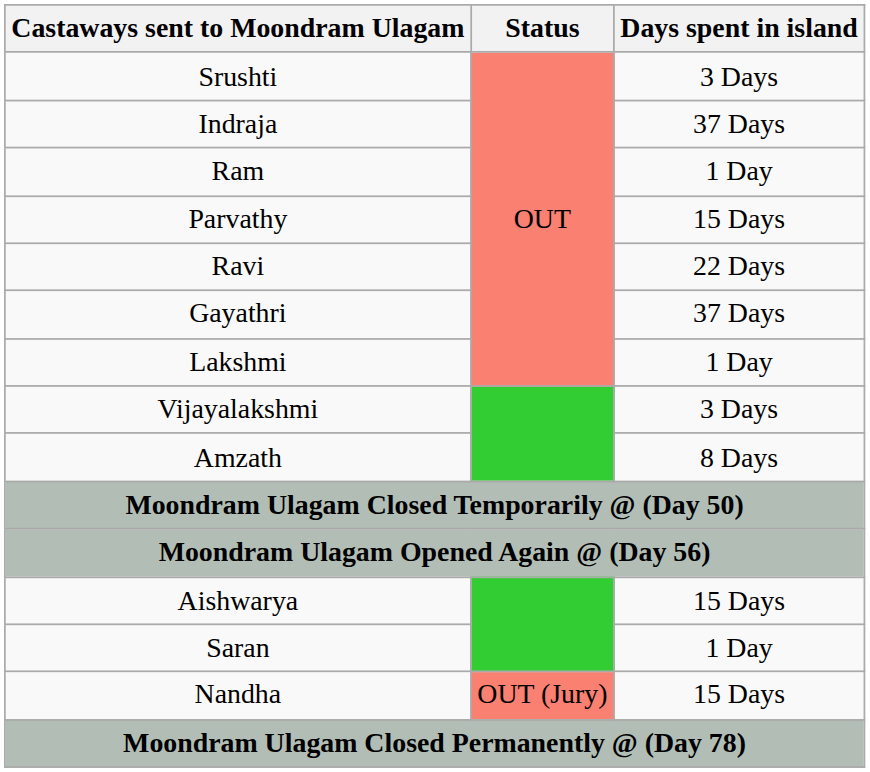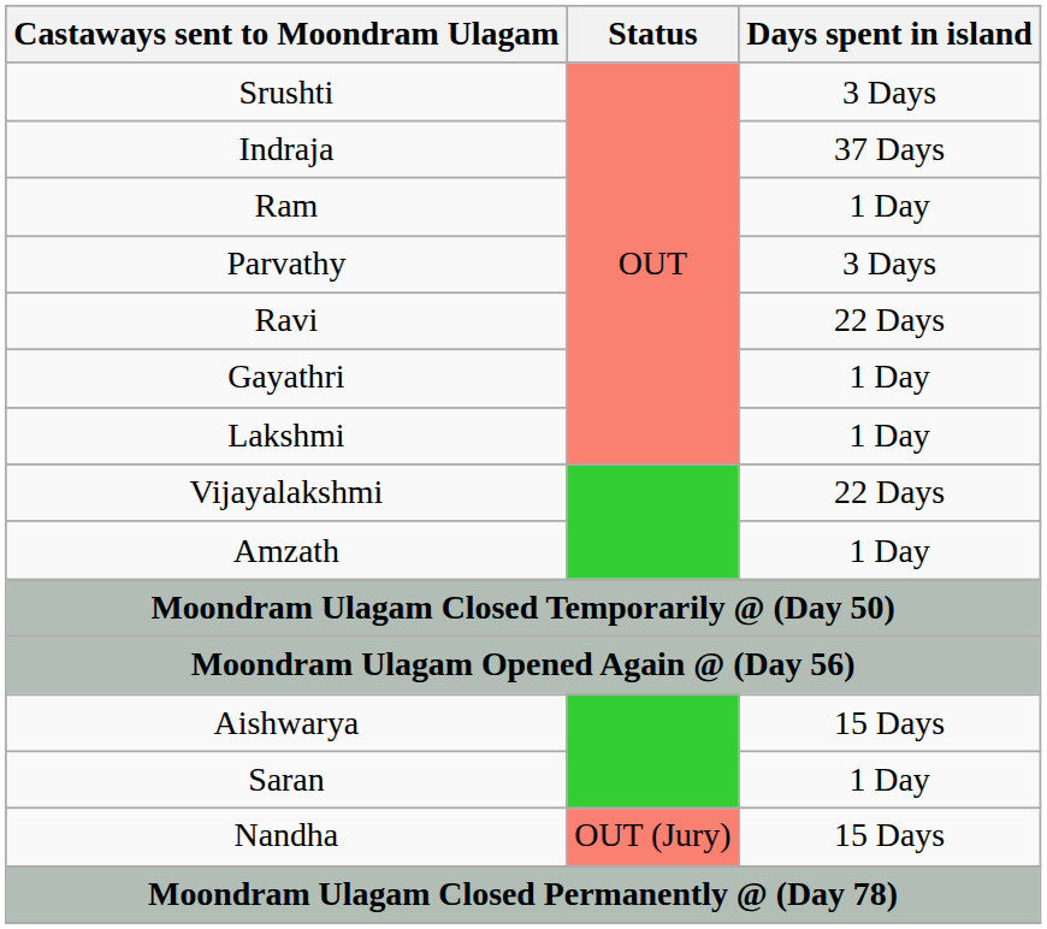Parvathy | Days spent in island: 15 Days -> 3 Days
Gayathri | Days spent in island: 37 Days -> 1 Day
Vijayalakshmi | Days spent in island: 3 Days -> 22 Days
Amzath | Days spent in island: 8 Days -> 1 Day
